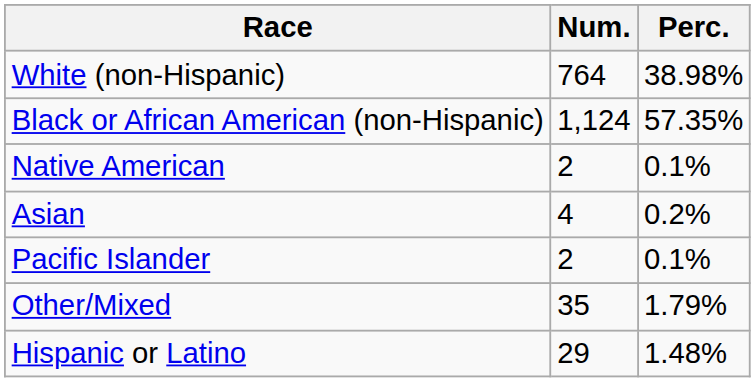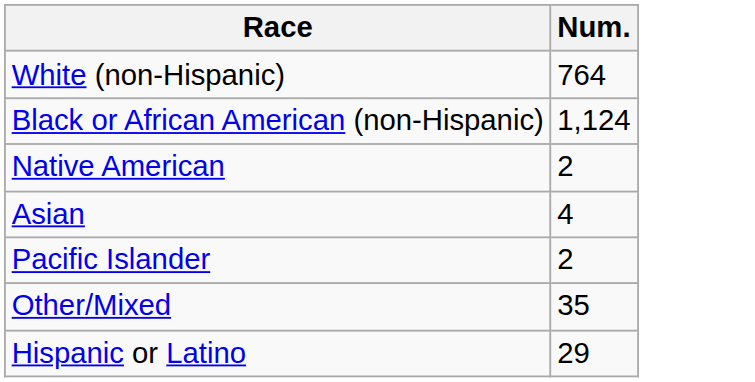- column: Perc. | 38.98% | 57.35% | 0.1% | 0.2% | 0.1% | 1.79% | 1.48%
